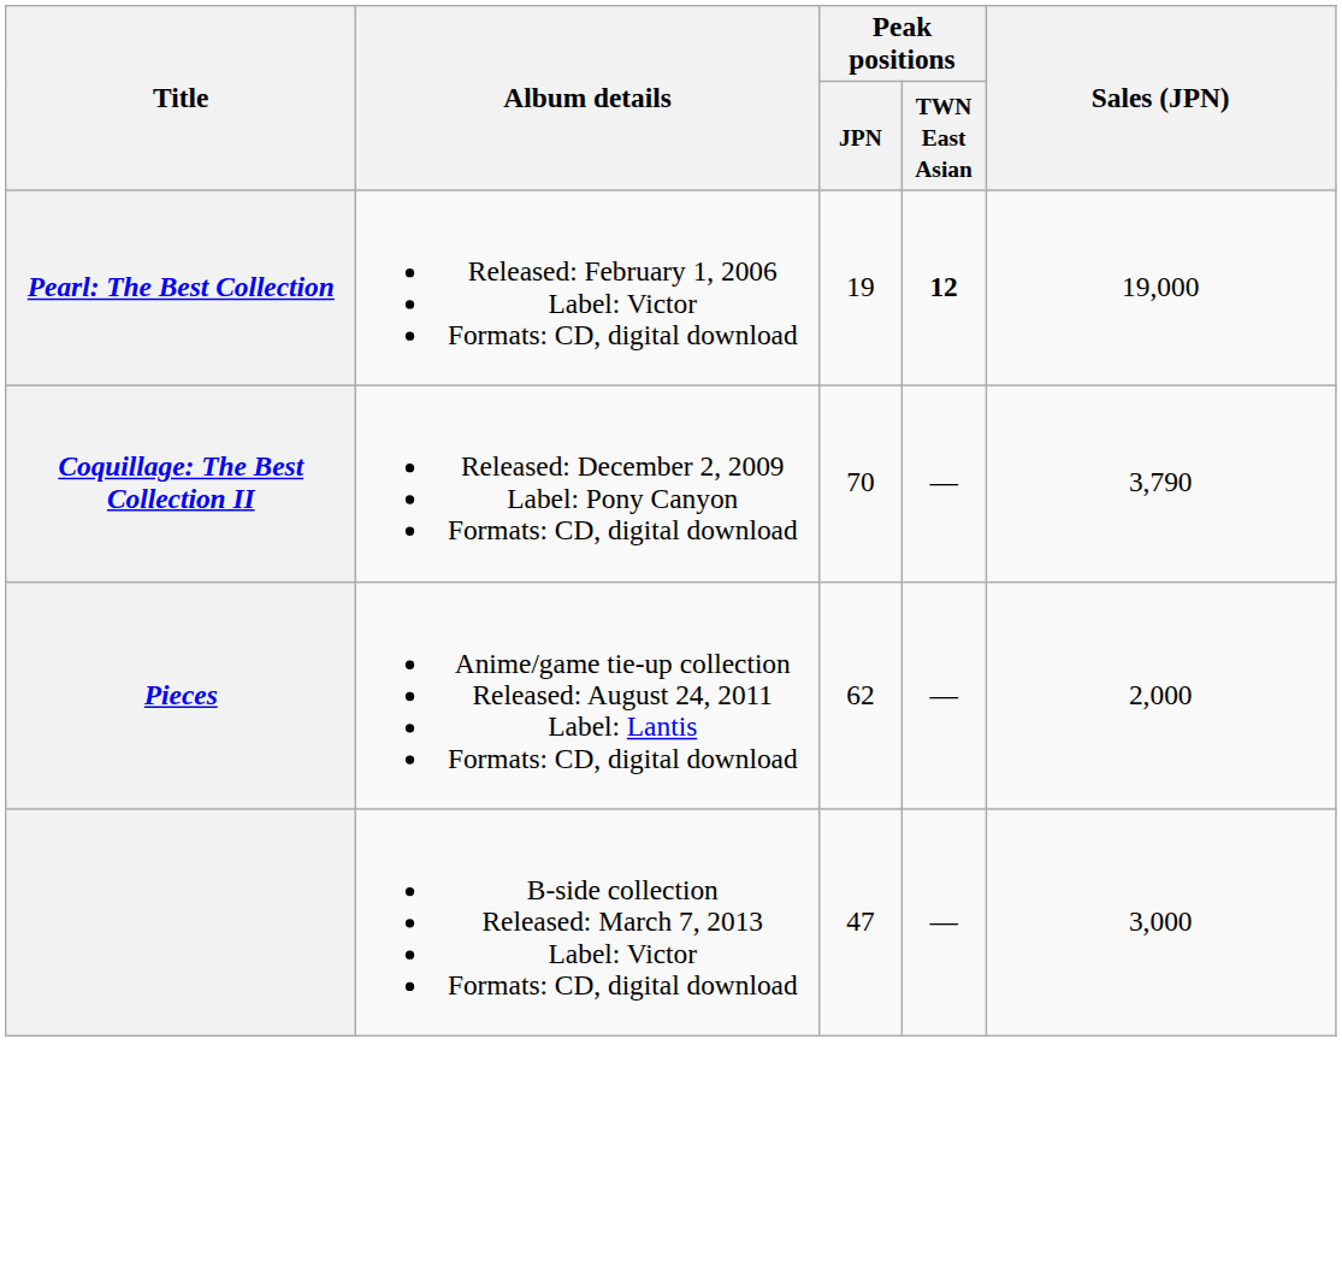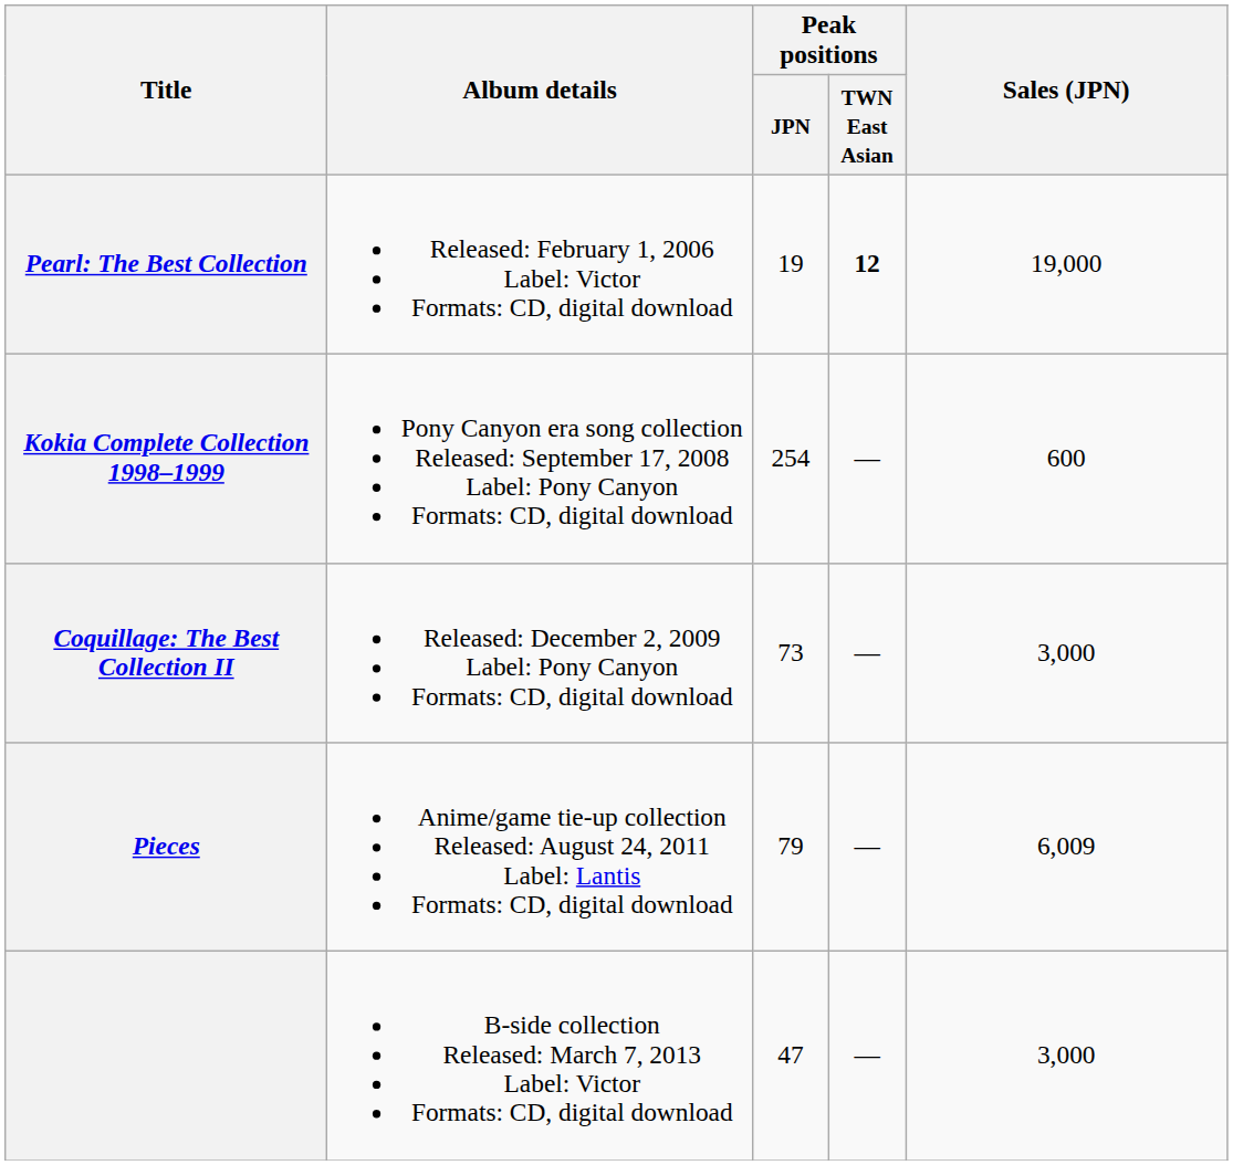+ row: Kokia Complete Collection 1998–1999 | Pony Canyon era song collection Released: September 17, 2008 Label: Pony Canyon Formats: CD, digital download | 254 | — | 600
Coquillage: The Best Collection II | Peak positions / JPN: 70 -> 73
Coquillage: The Best Collection II | Sales (JPN): 3,790 -> 3,000
Pieces | Peak positions / JPN: 62 -> 79
Pieces | Sales (JPN): 2,000 -> 6,009
